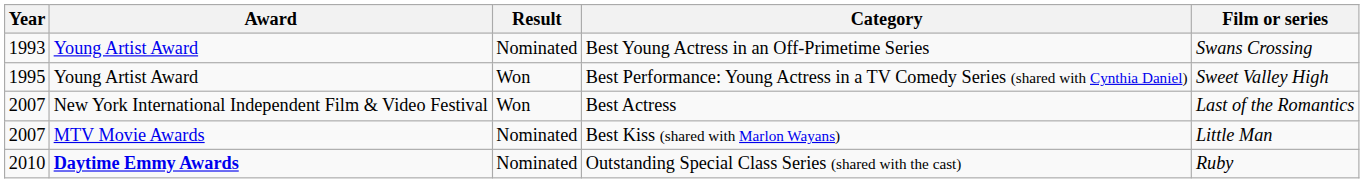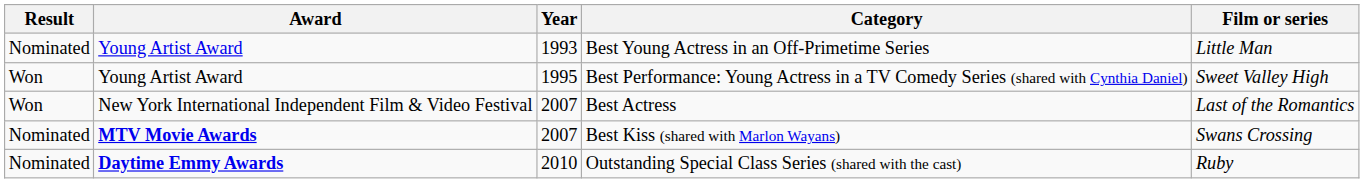columns swapped: Year <-> Result
Best Young Actress in an Off-Primetime Series | Film or series: Swans Crossing -> Little Man
Best Kiss (shared with Marlon Wayans) | Award: normal -> bold
Best Kiss (shared with Marlon Wayans) | Film or series: Little Man -> Swans Crossing
